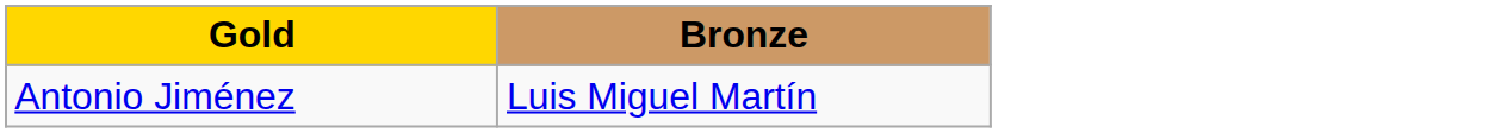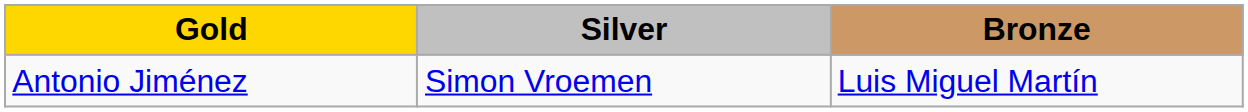+ column: Silver | Simon Vroemen
